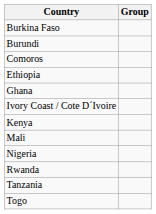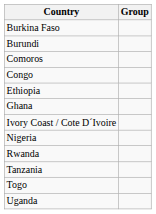+ row: Congo
- row: Kenya
- row: Mali
+ row: Uganda
